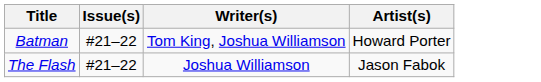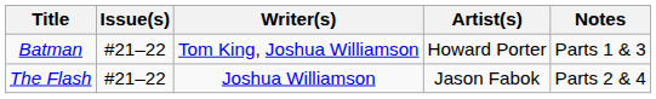+ column: Notes | Parts 1 & 3 | Parts 2 & 4
